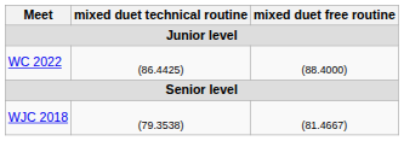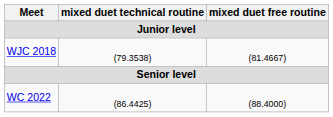rows swapped: WJC 2018 <-> WC 2022
